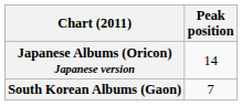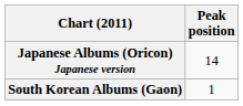South Korean Albums (Gaon) | Peak position: 7 -> 1
